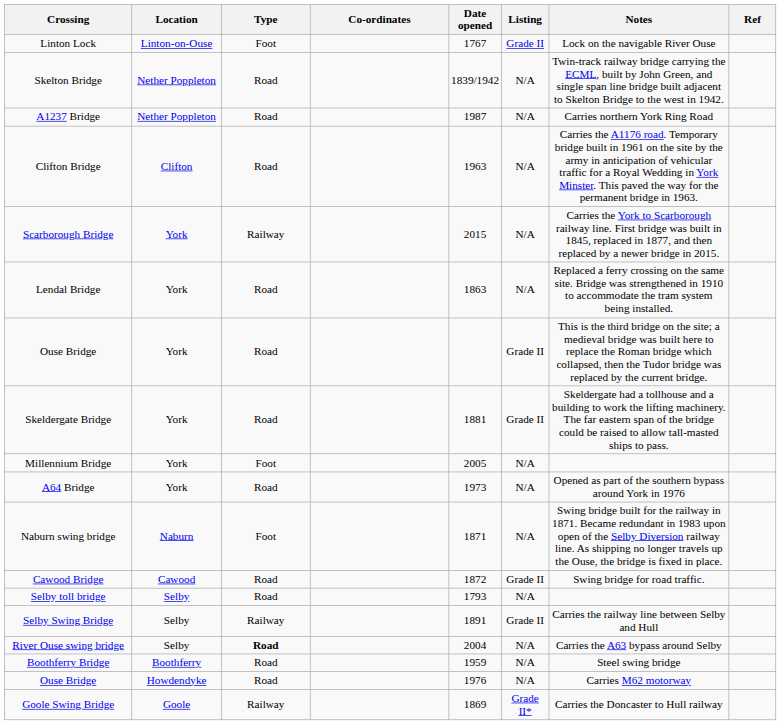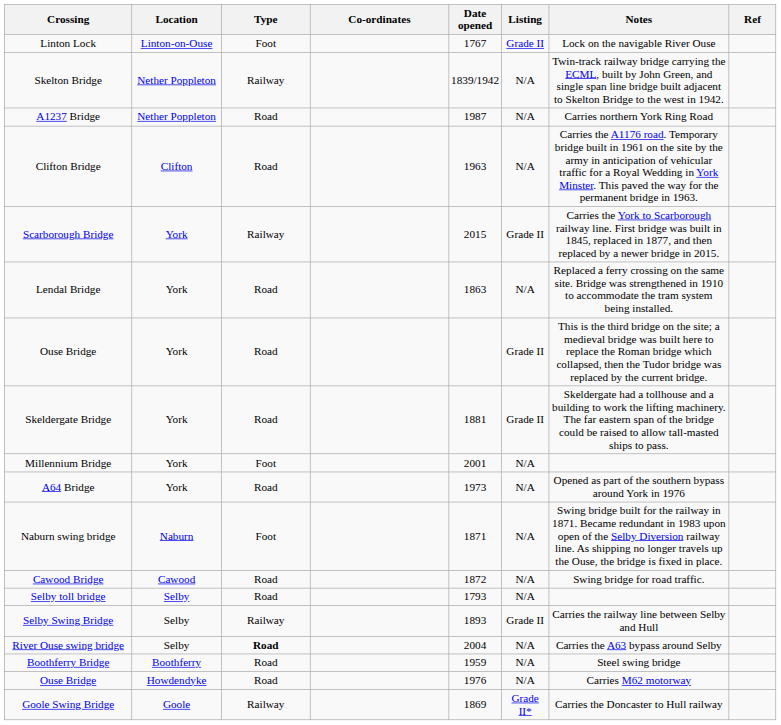Skelton Bridge | Type: Road -> Railway
Scarborough Bridge | Listing: N/A -> Grade II
Millennium Bridge | Date opened: 2005 -> 2001
Cawood Bridge | Listing: Grade II -> N/A
Selby Swing Bridge | Date opened: 1891 -> 1893
